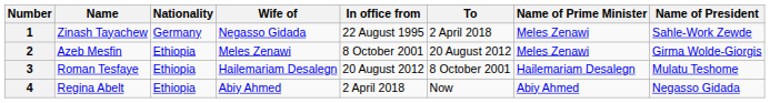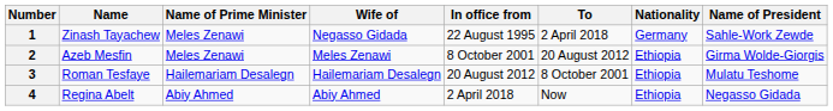columns swapped: Nationality <-> Name of Prime Minister
